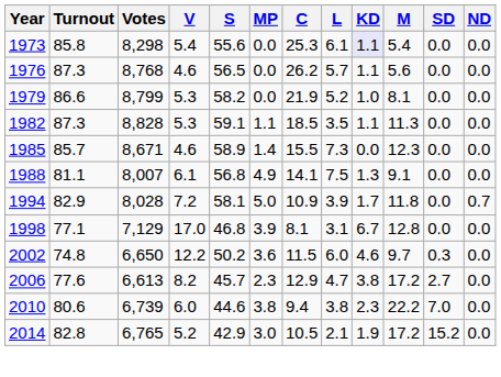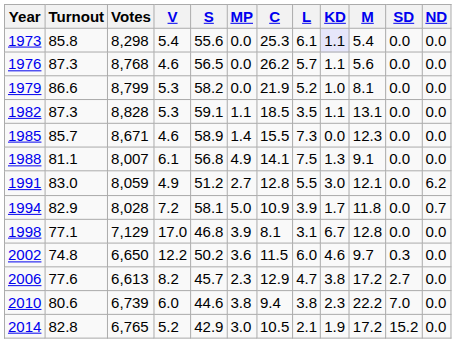1982 | M: 11.3 -> 13.1
+ row: 1991 | 83.0 | 8,059 | 4.9 | 51.2 | 2.7 | 12.8 | 5.5 | 3.0 | 12.1 | 0.0 | 6.2
